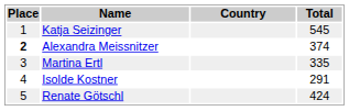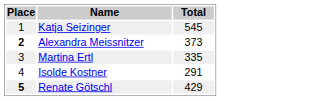- column: Country
Alexandra Meissnitzer | Total: 374 -> 373
Renate Götschl | Place: normal -> bold
Renate Götschl | Total: 424 -> 429
